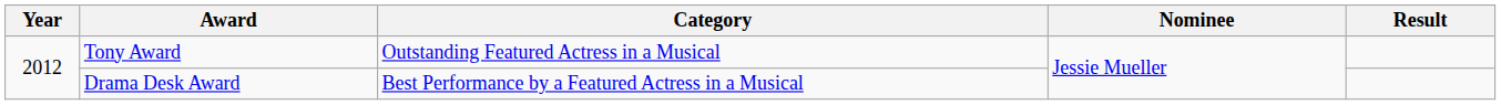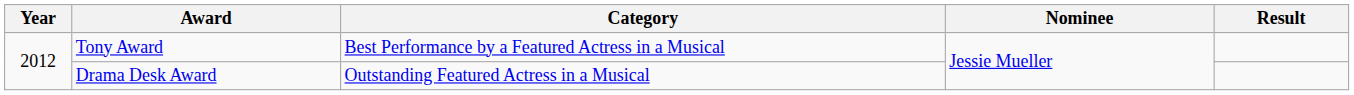Tony Award | Category: Outstanding Featured Actress in a Musical -> Best Performance by a Featured Actress in a Musical
Drama Desk Award | Category: Best Performance by a Featured Actress in a Musical -> Outstanding Featured Actress in a Musical
